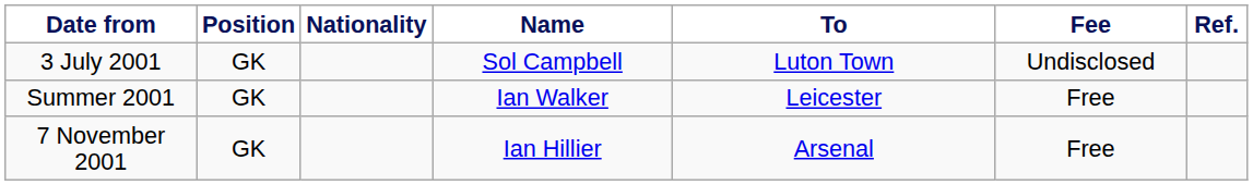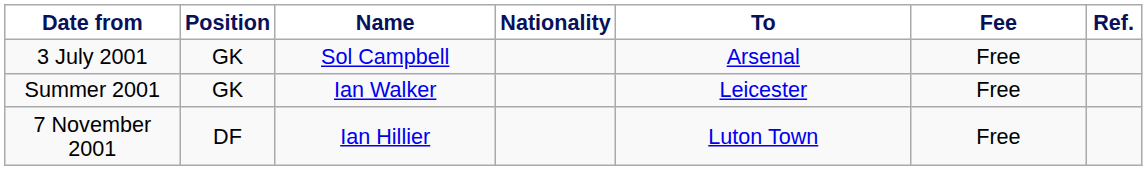columns swapped: Nationality <-> Name
3 July 2001 | To: Luton Town -> Arsenal
3 July 2001 | Fee: Undisclosed -> Free
7 November 2001 | Position: GK -> DF
7 November 2001 | To: Arsenal -> Luton Town
